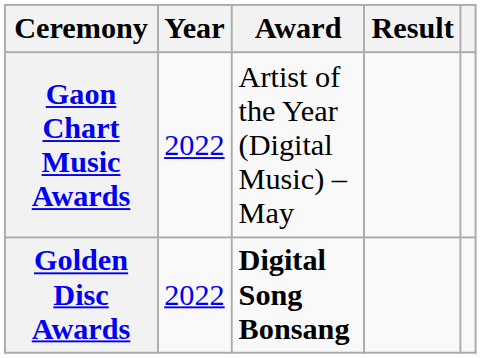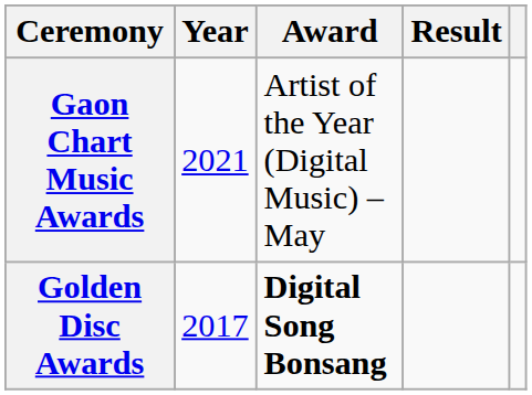Gaon Chart Music Awards | Year: 2022 -> 2021
Golden Disc Awards | Year: 2022 -> 2017
